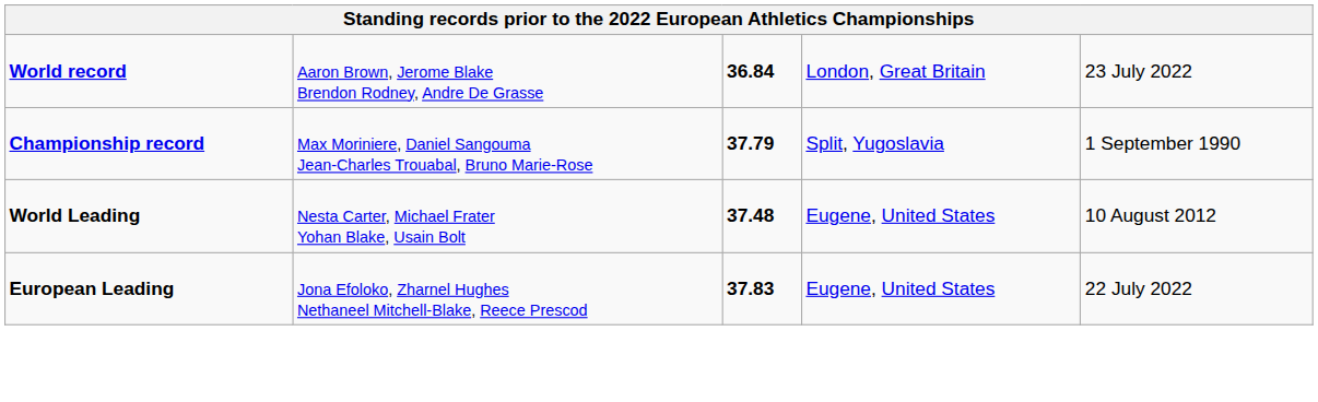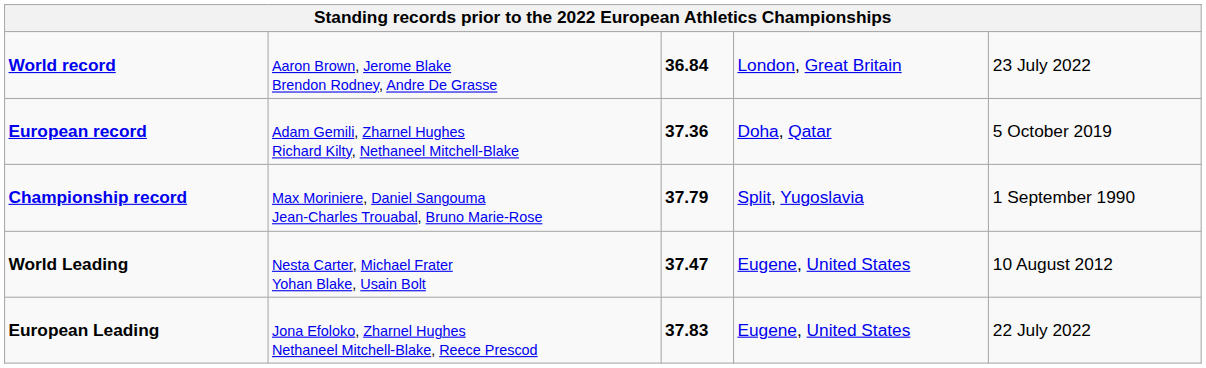+ row: European record | Adam Gemili, Zharnel Hughes Richard Kilty, Nethaneel Mitchell-Blake | 37.36 | Doha, Qatar | 5 October 2019
World Leading | column 3: 37.48 -> 37.47
